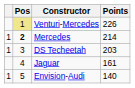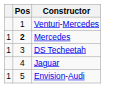- column: Points | 226 | 214 | 203 | 161 | 140
Venturi-Mercedes | Pos: khaki background -> no background
